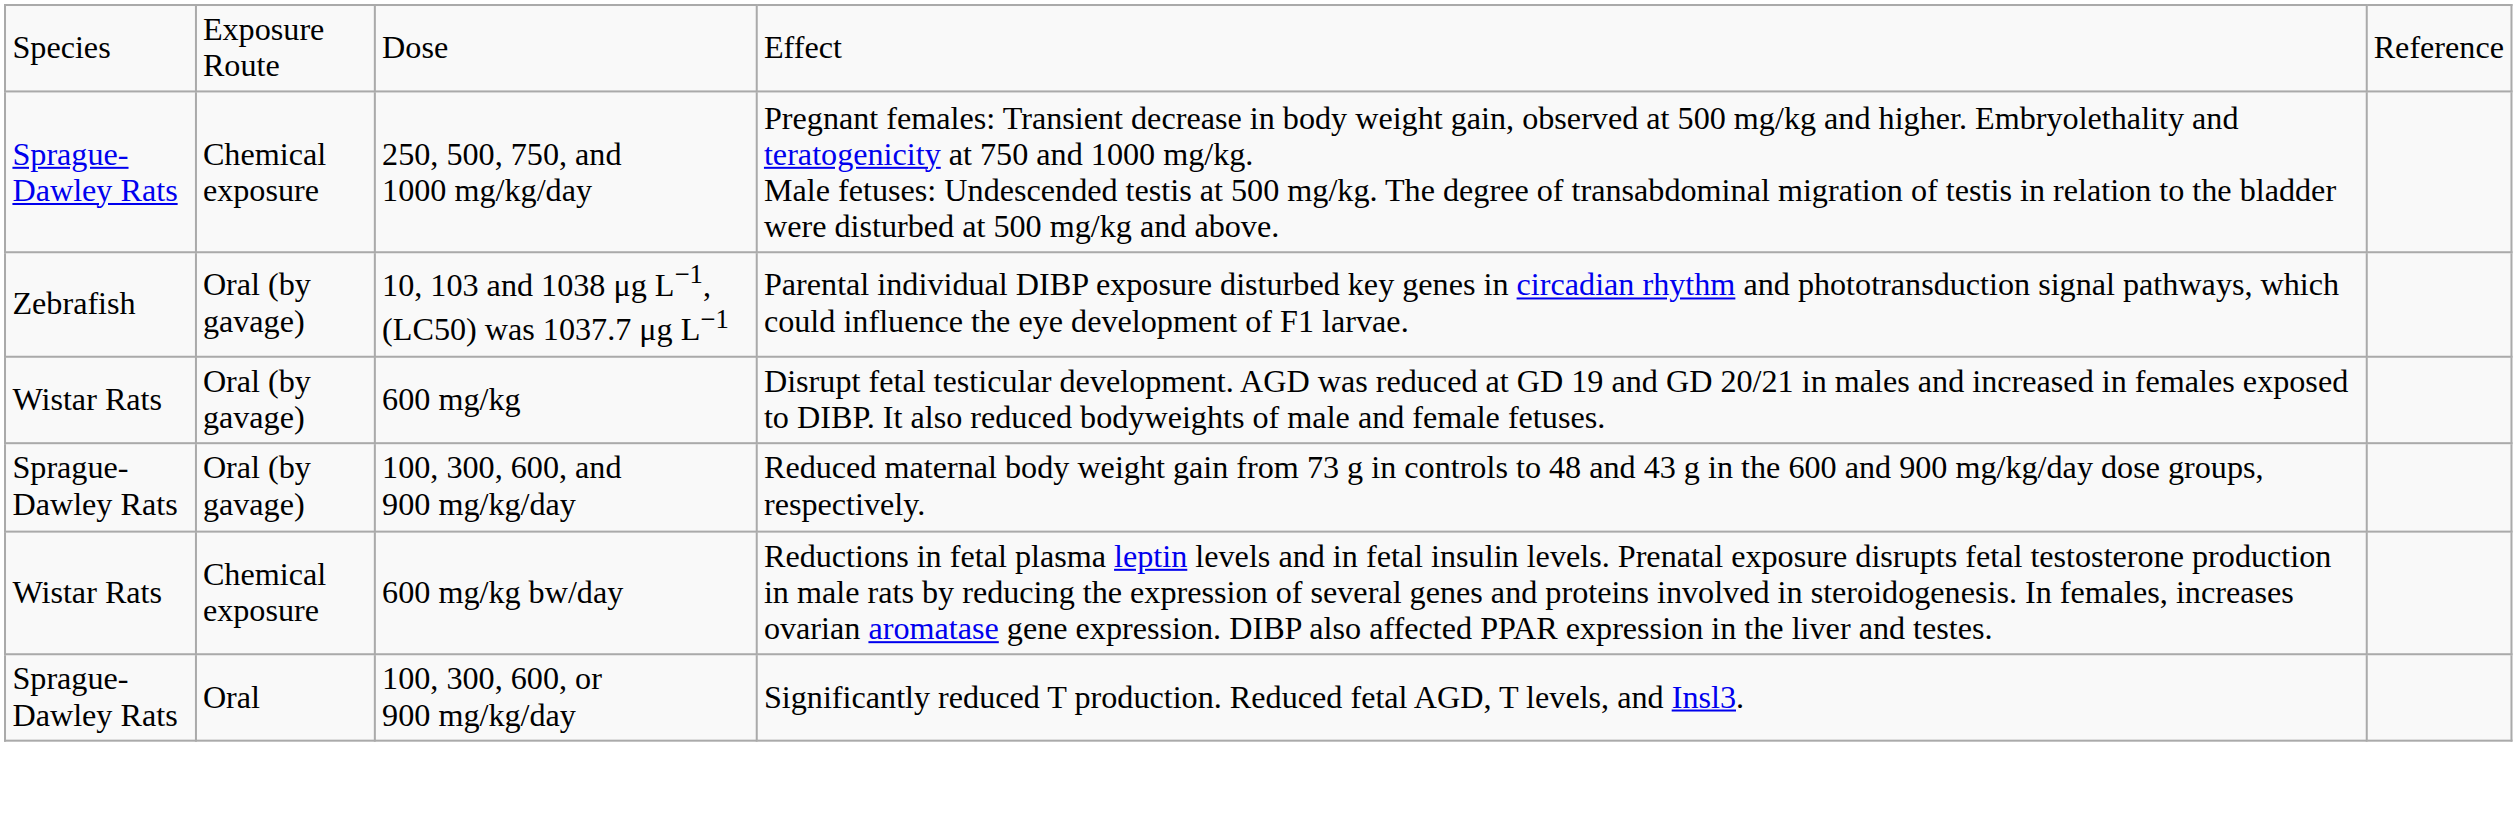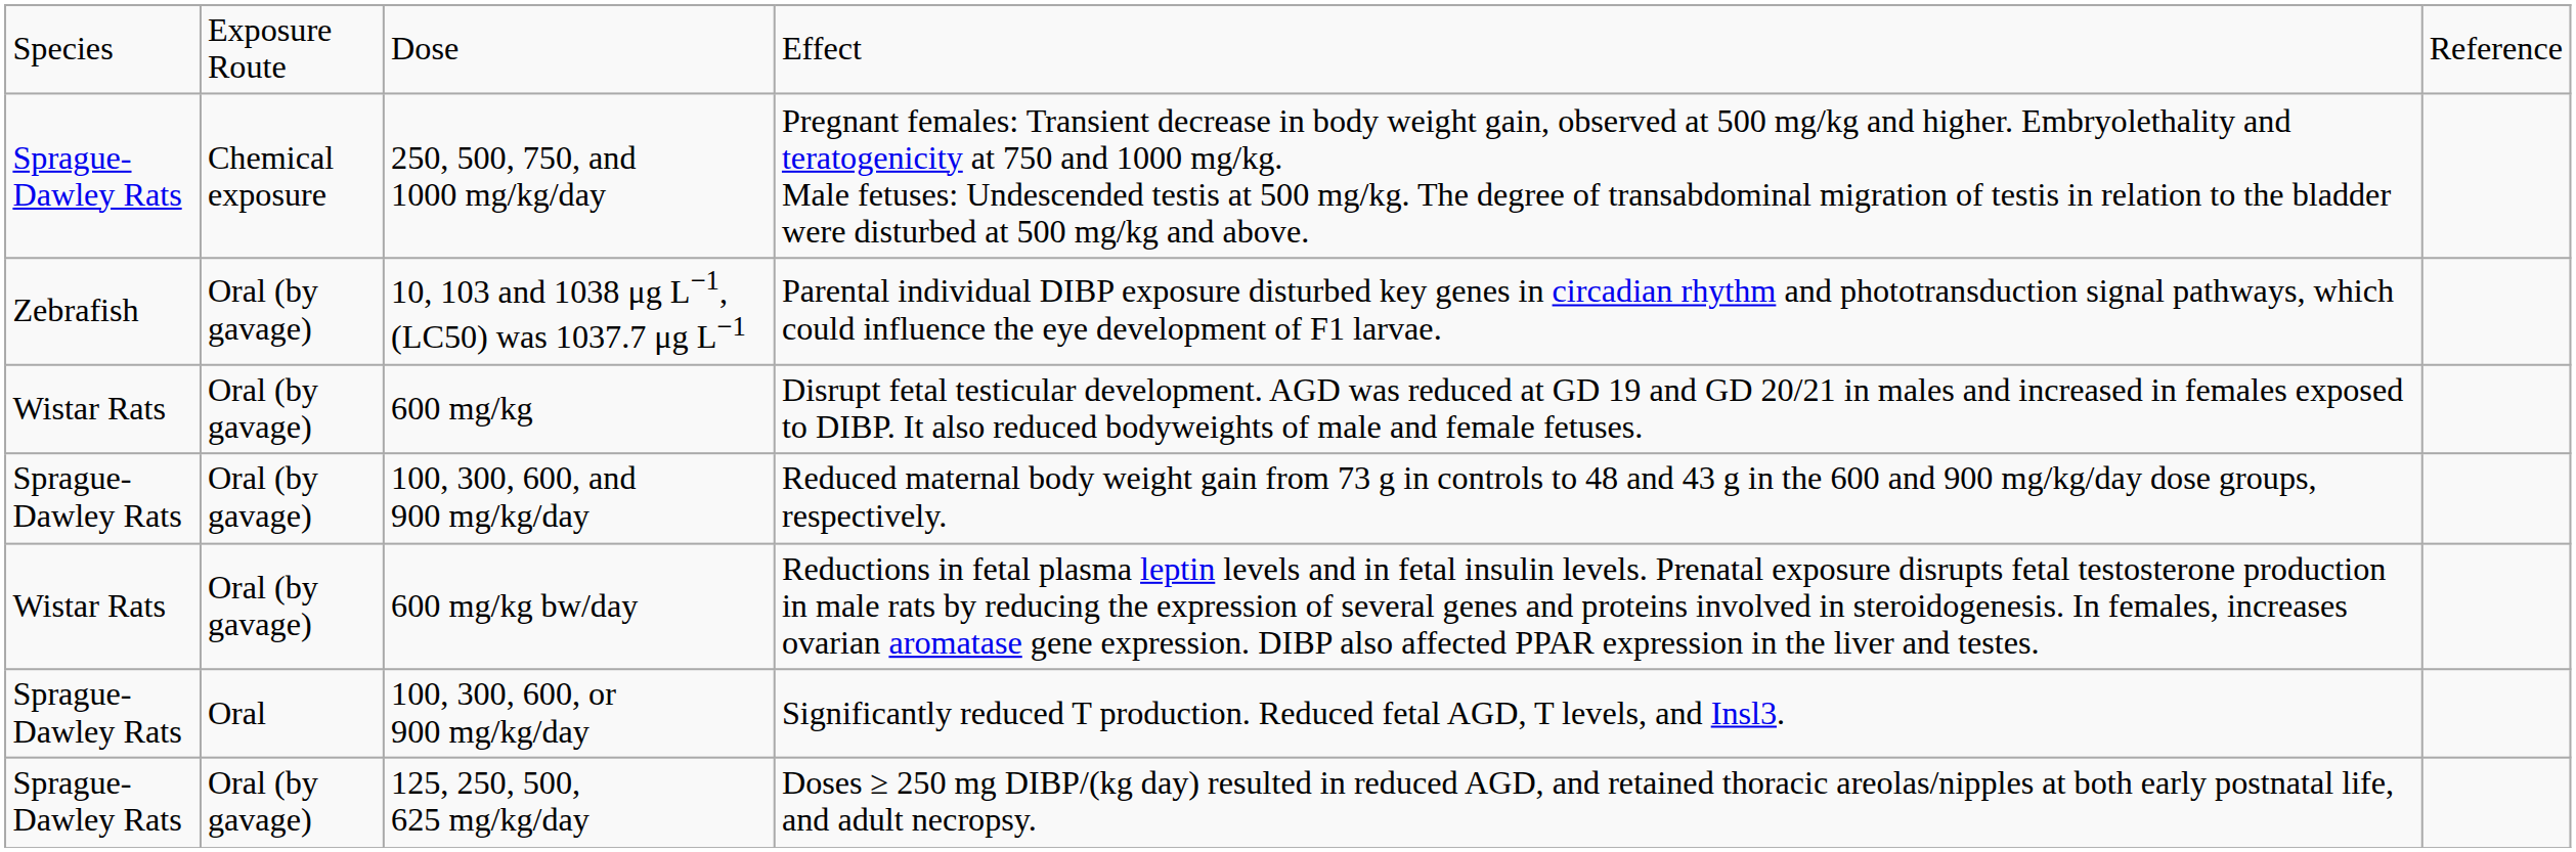600 mg/kg bw/day | column 2: Chemical exposure -> Oral (by gavage)
+ row: Sprague-Dawley Rats | Oral (by gavage) | 125, 250, 500, 625 mg/kg/day | Doses ≥ 250 mg DIBP/(kg day) resulted in reduced AGD, and retained thoracic areolas/nipples at both early postnatal life, and adult necropsy.
